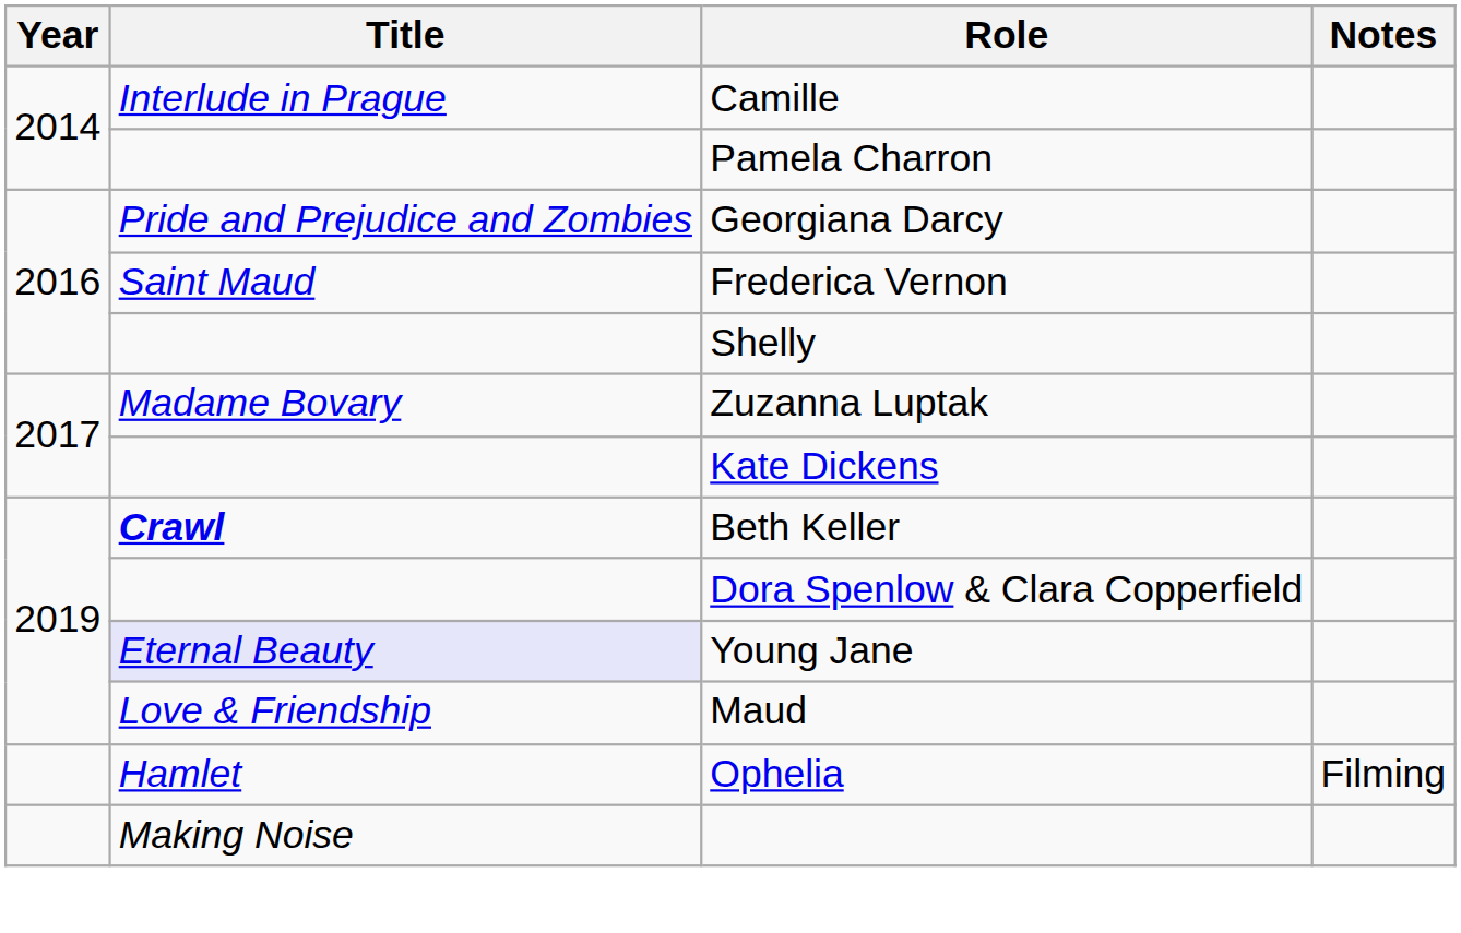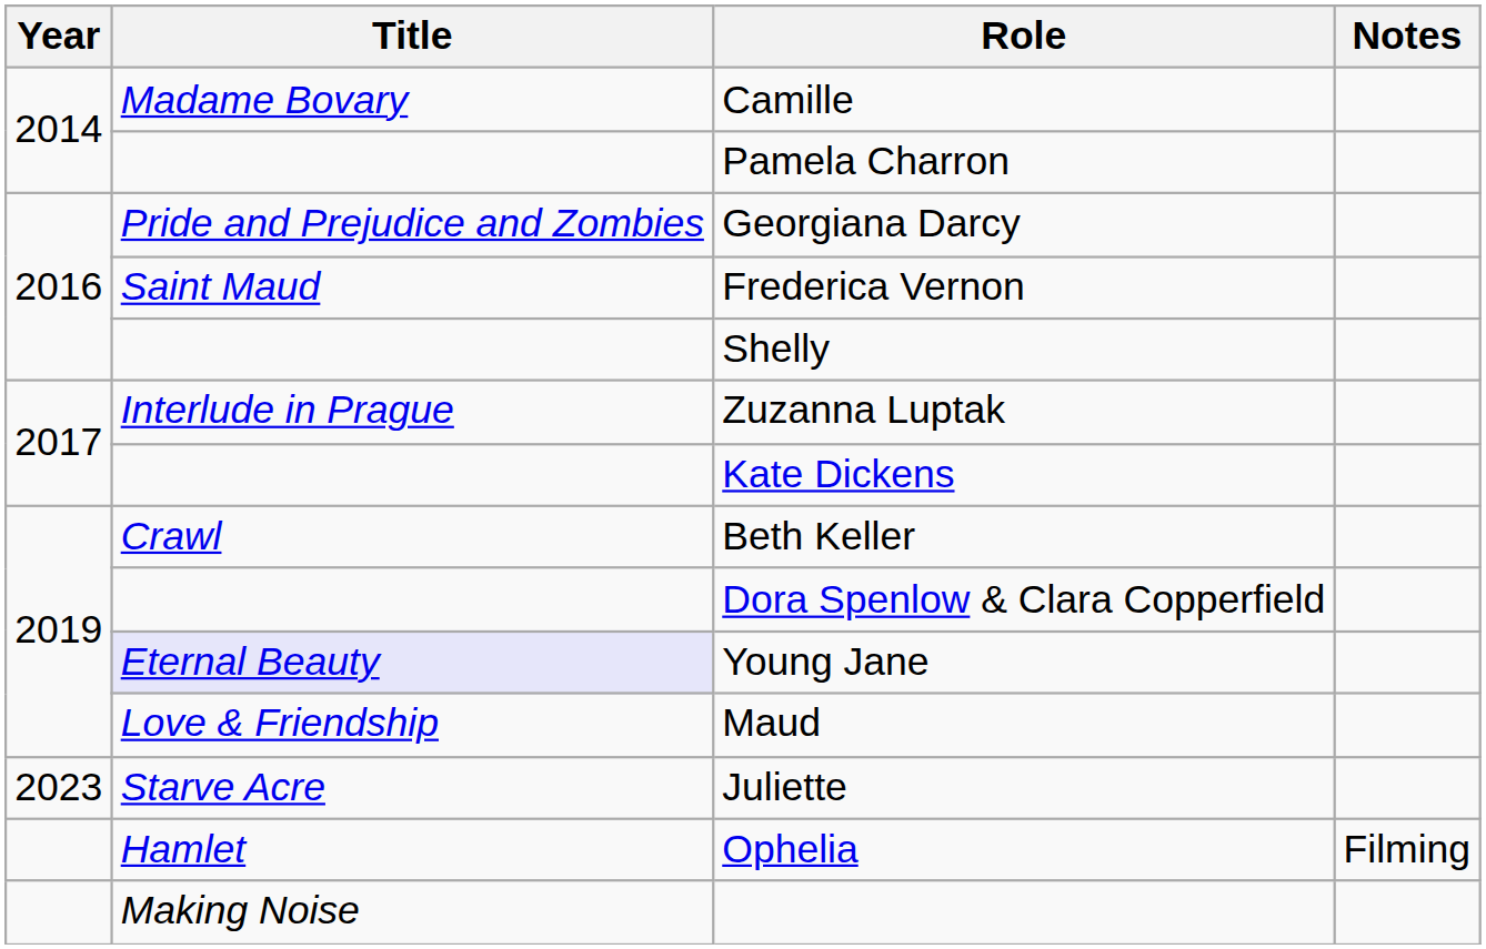Camille | Title: Interlude in Prague -> Madame Bovary
Zuzanna Luptak | Title: Madame Bovary -> Interlude in Prague
Beth Keller | Title: bold -> normal
+ row: 2023 | Starve Acre | Juliette
